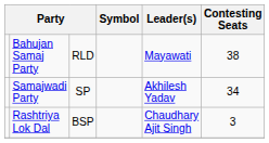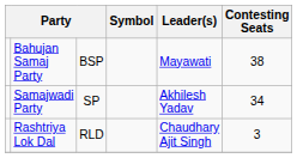Bahujan Samaj Party | column 3: RLD -> BSP
Rashtriya Lok Dal | column 3: BSP -> RLD
